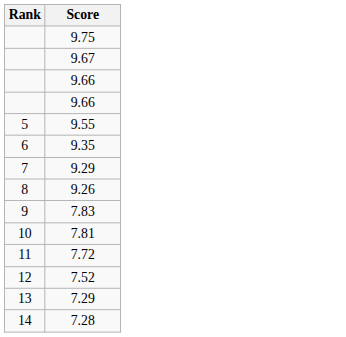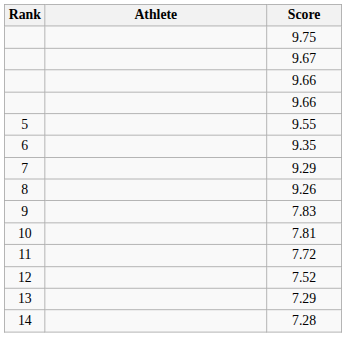+ column: Athlete
